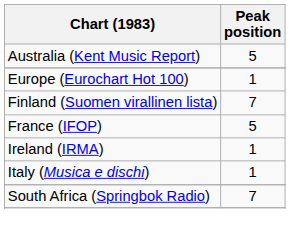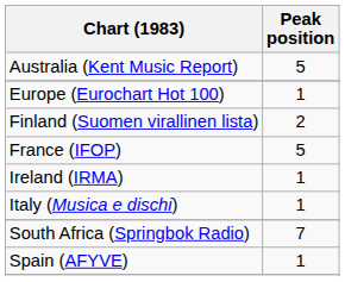Finland (Suomen virallinen lista) | Peak position: 7 -> 2
+ row: Spain (AFYVE) | 1
